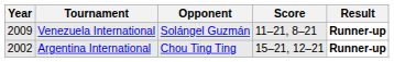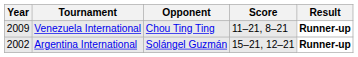Venezuela International | Opponent: Solángel Guzmán -> Chou Ting Ting
Argentina International | Opponent: Chou Ting Ting -> Solángel Guzmán
